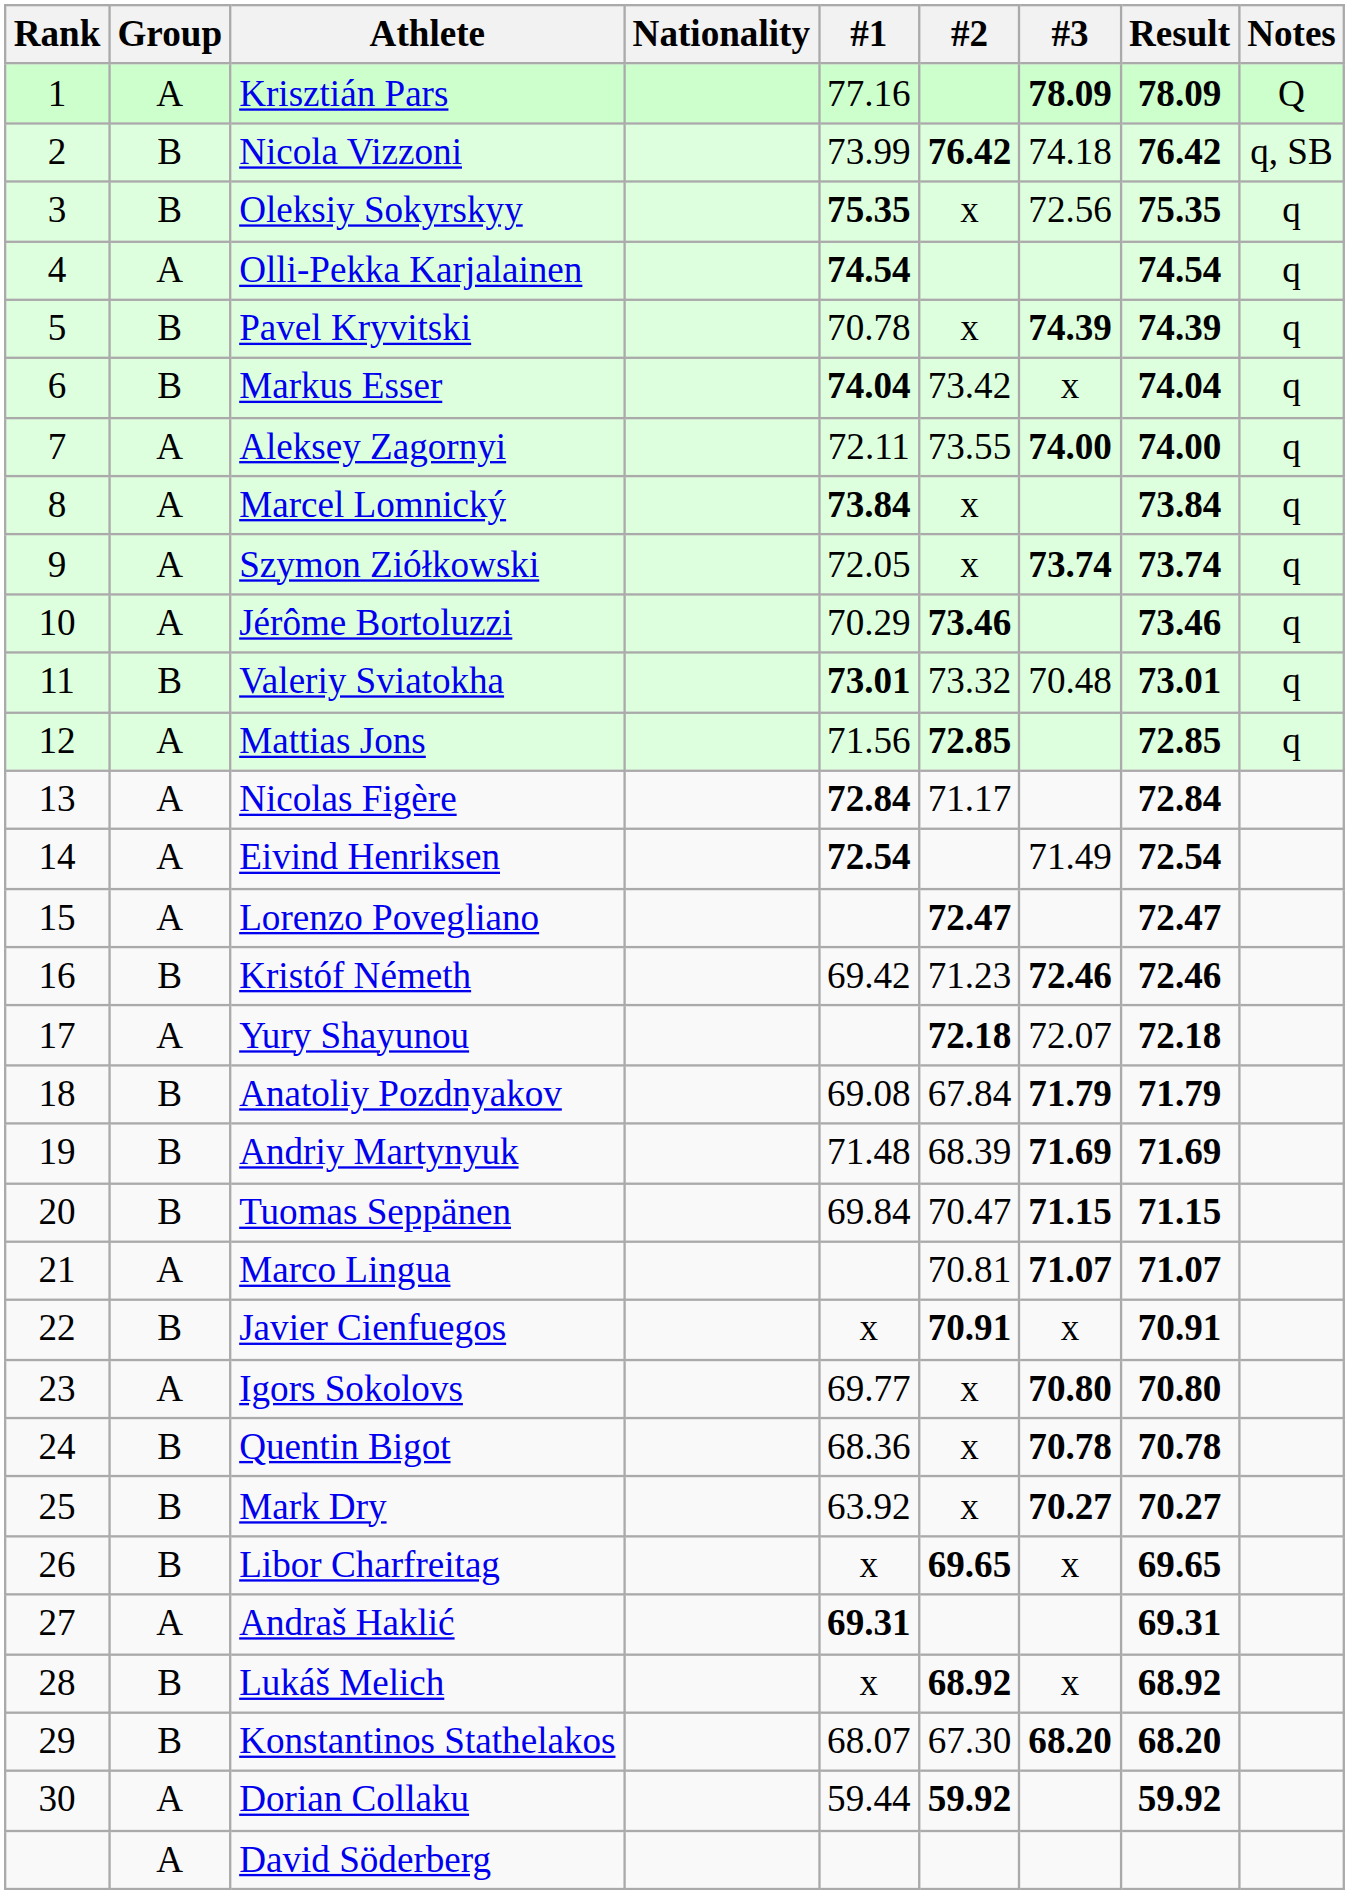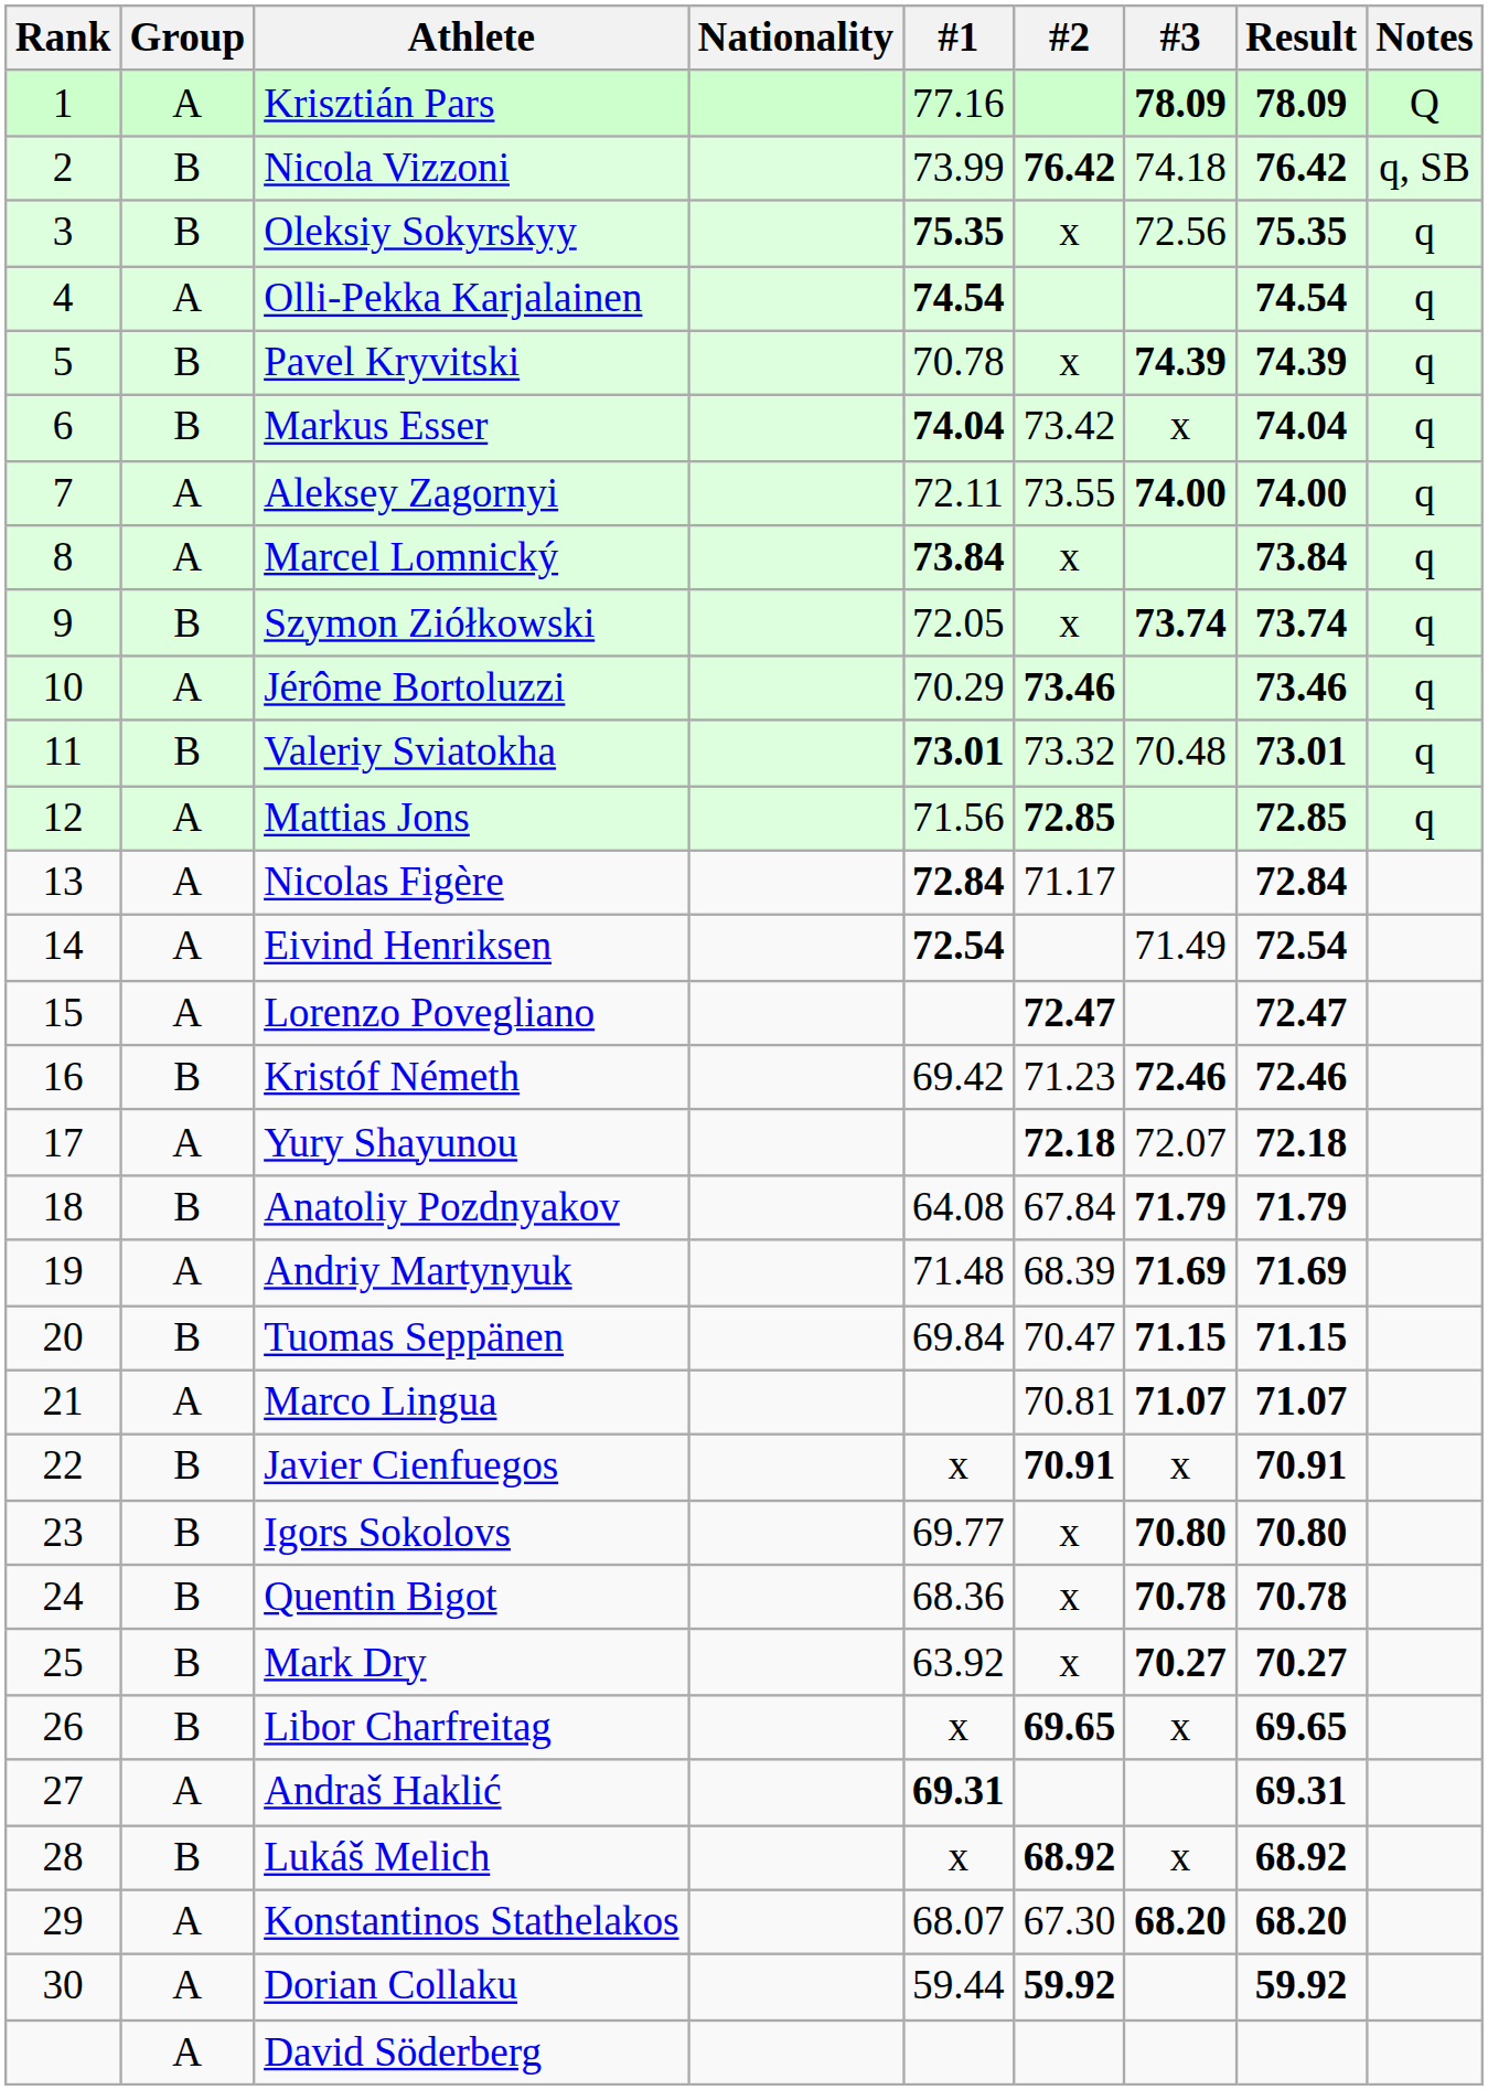Szymon Ziółkowski | Group: A -> B
Anatoliy Pozdnyakov | #1: 69.08 -> 64.08
Andriy Martynyuk | Group: B -> A
Igors Sokolovs | Group: A -> B
Konstantinos Stathelakos | Group: B -> A
